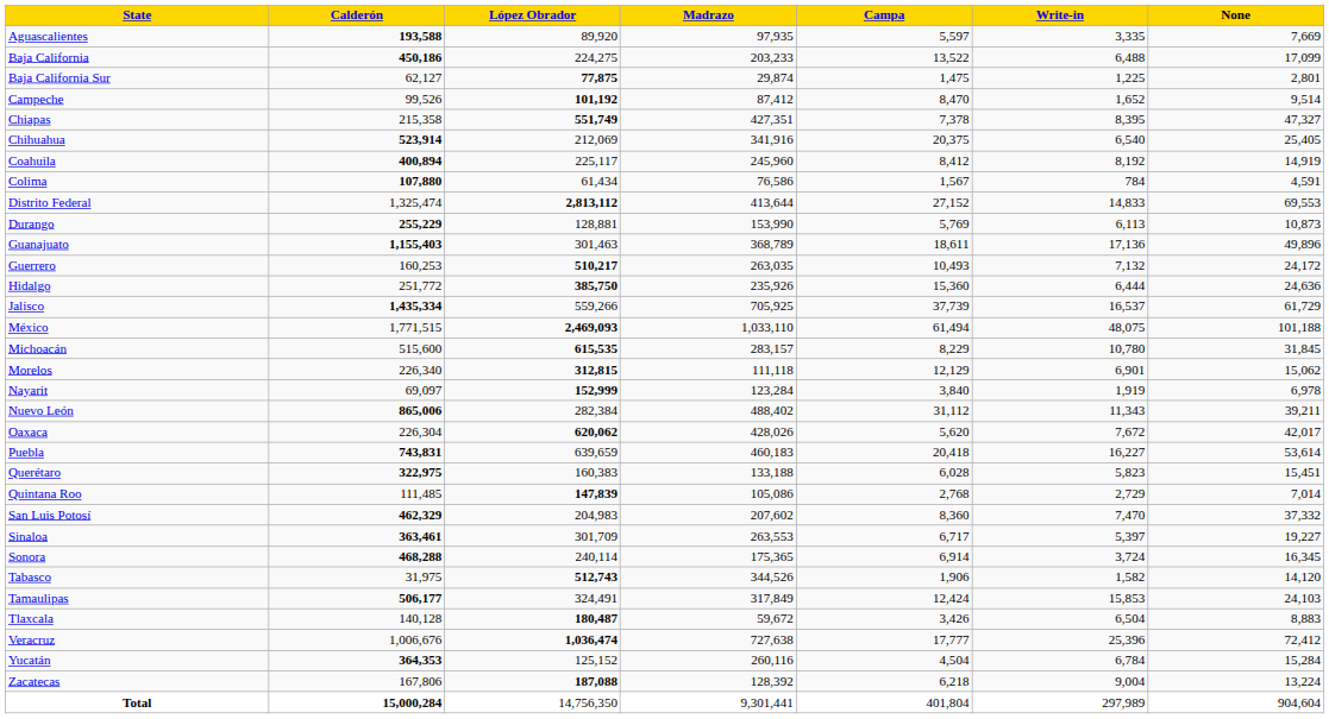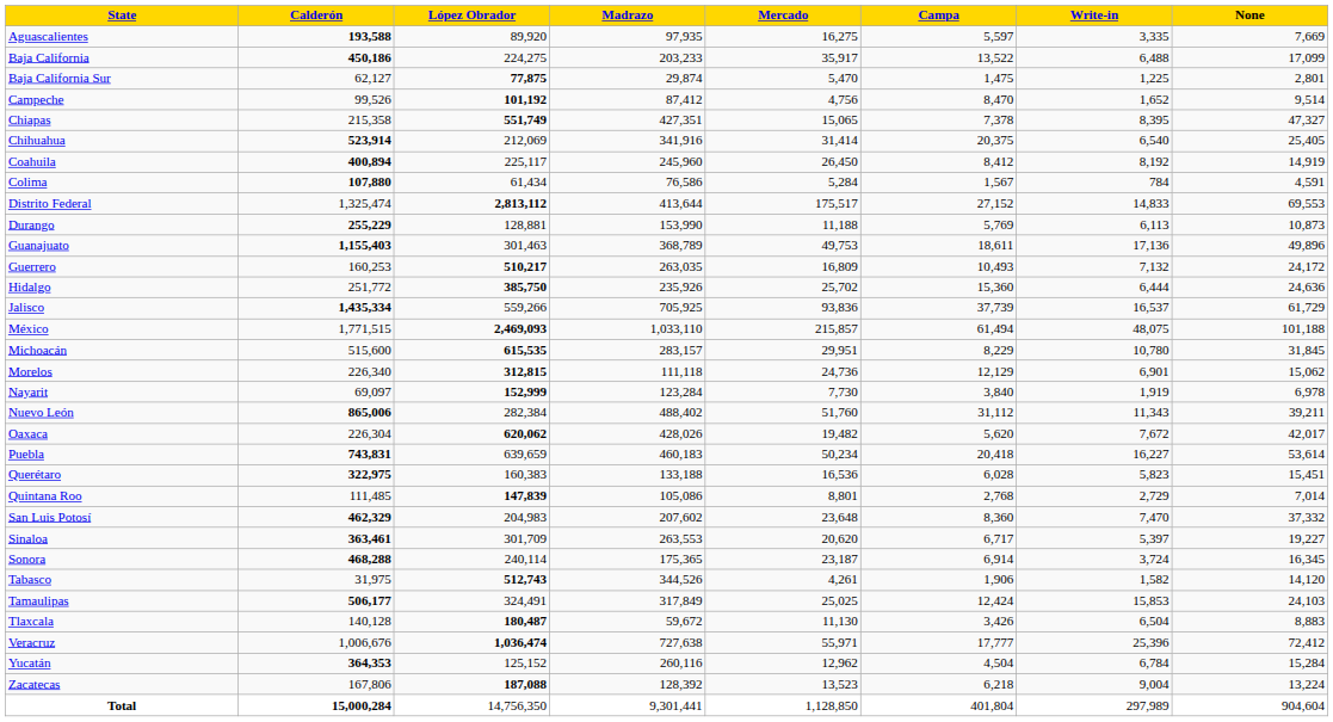+ column: Mercado | 16,275 | 35,917 | 5,470 | 4,756 | 15,065 | 31,414 | 26,450 | 5,284 | 175,517 | 11,188 | 49,753 | 16,809 | 25,702 | 93,836 | 215,857 | 29,951 | 24,736 | 7,730 | 51,760 | 19,482 | 50,234 | 16,536 | 8,801 | 23,648 | 20,620 | 23,187 | 4,261 | 25,025 | 11,130 | 55,971 | 12,962 | 13,523 | 1,128,850
